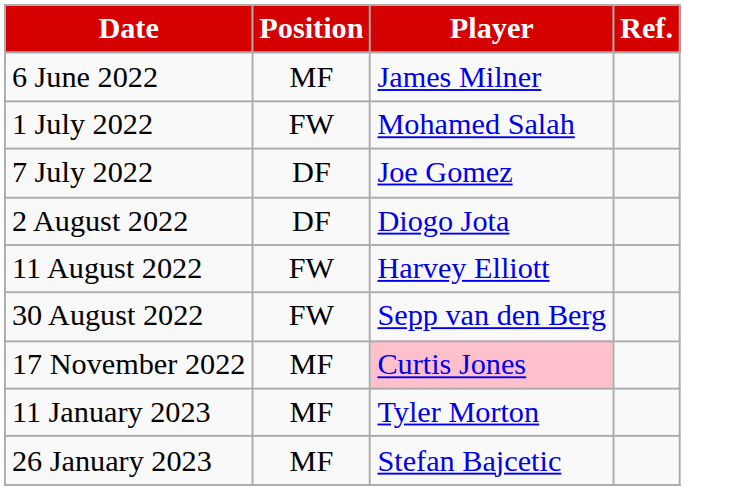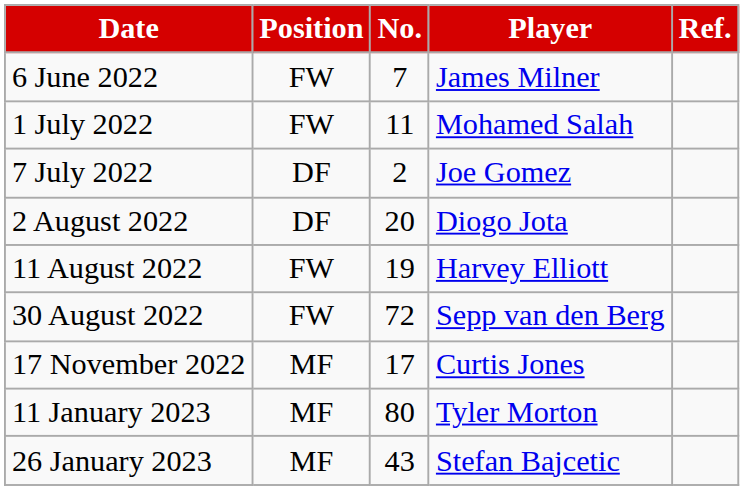+ column: No. | 7 | 11 | 2 | 20 | 19 | 72 | 17 | 80 | 43
6 June 2022 | Position: MF -> FW
17 November 2022 | Player: pink background -> no background
